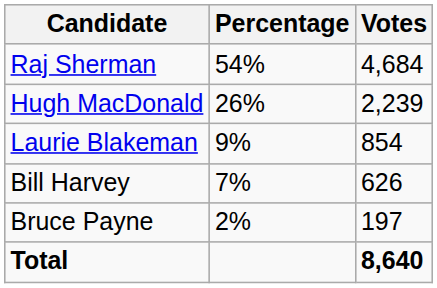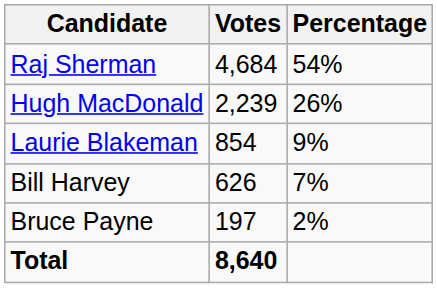columns swapped: Votes <-> Percentage
